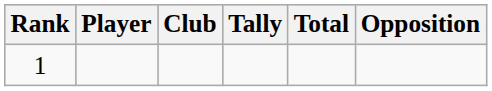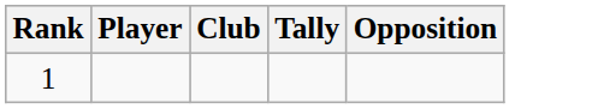- column: Total
